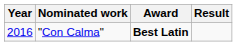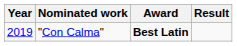"Con Calma" | Year: 2016 -> 2019
